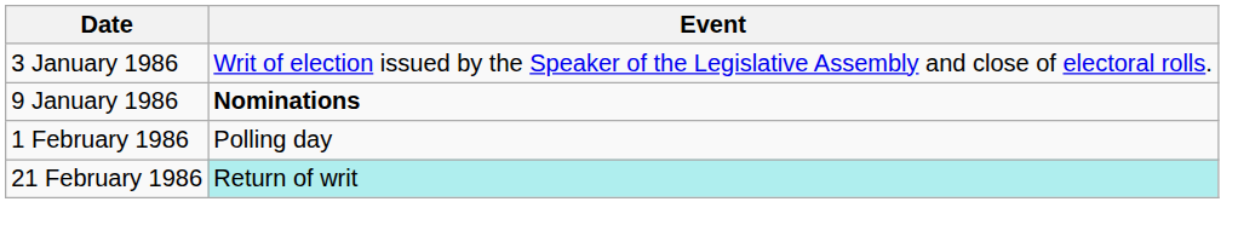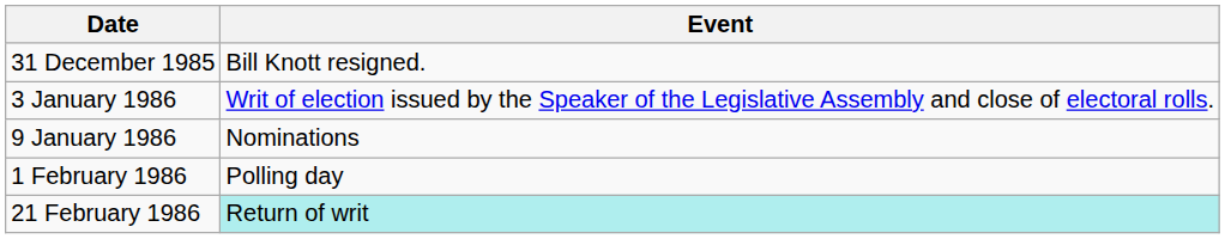+ row: 31 December 1985 | Bill Knott resigned.
9 January 1986 | Event: bold -> normal
